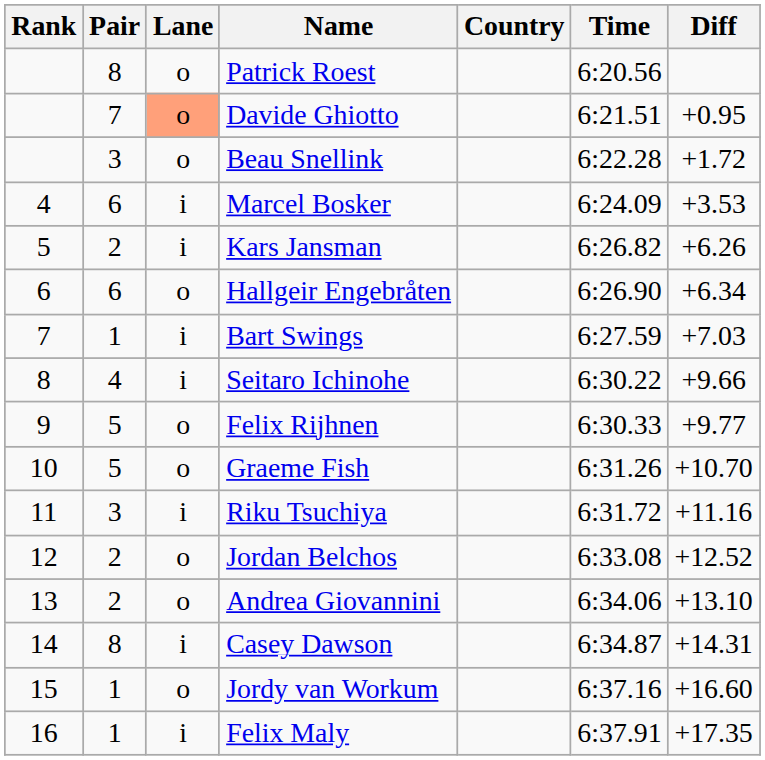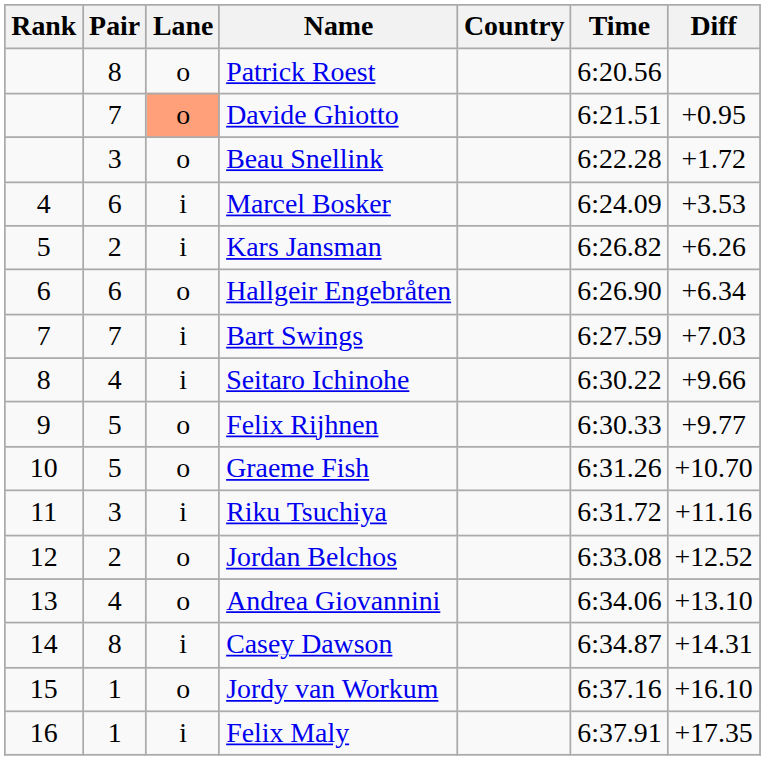Bart Swings | Pair: 1 -> 7
Andrea Giovannini | Pair: 2 -> 4
Jordy van Workum | Diff: +16.60 -> +16.10
